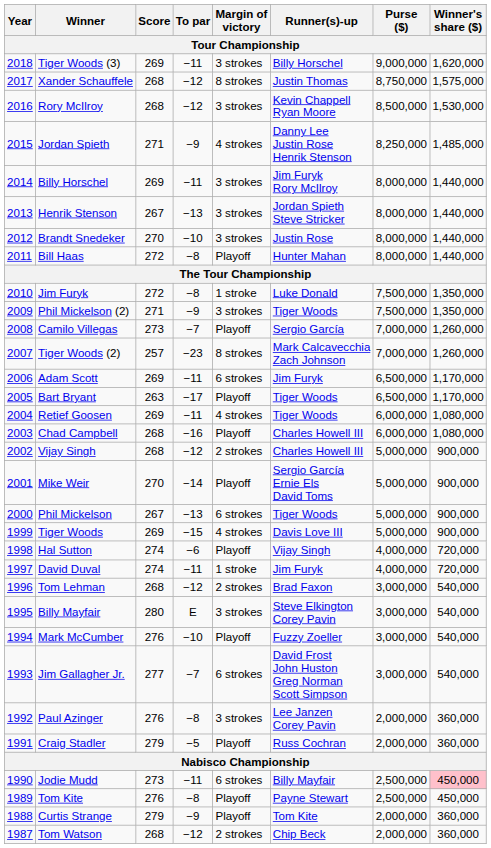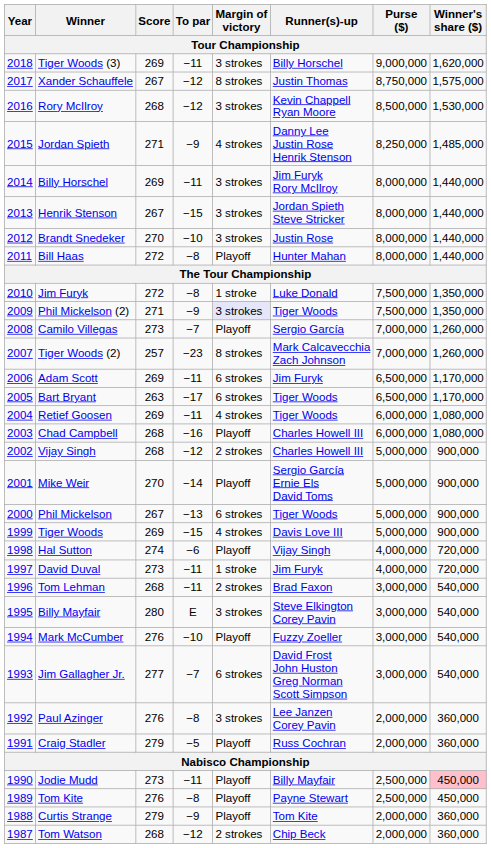Xander Schauffele | Score: 268 -> 267
Henrik Stenson | To par: −13 -> −15
Phil Mickelson (2) | Margin of victory: no background -> lavender background
Bart Bryant | Margin of victory: Playoff -> 6 strokes
David Duval | Score: 274 -> 273
Tom Lehman | To par: −12 -> −11
Jodie Mudd | Margin of victory: 6 strokes -> Playoff
